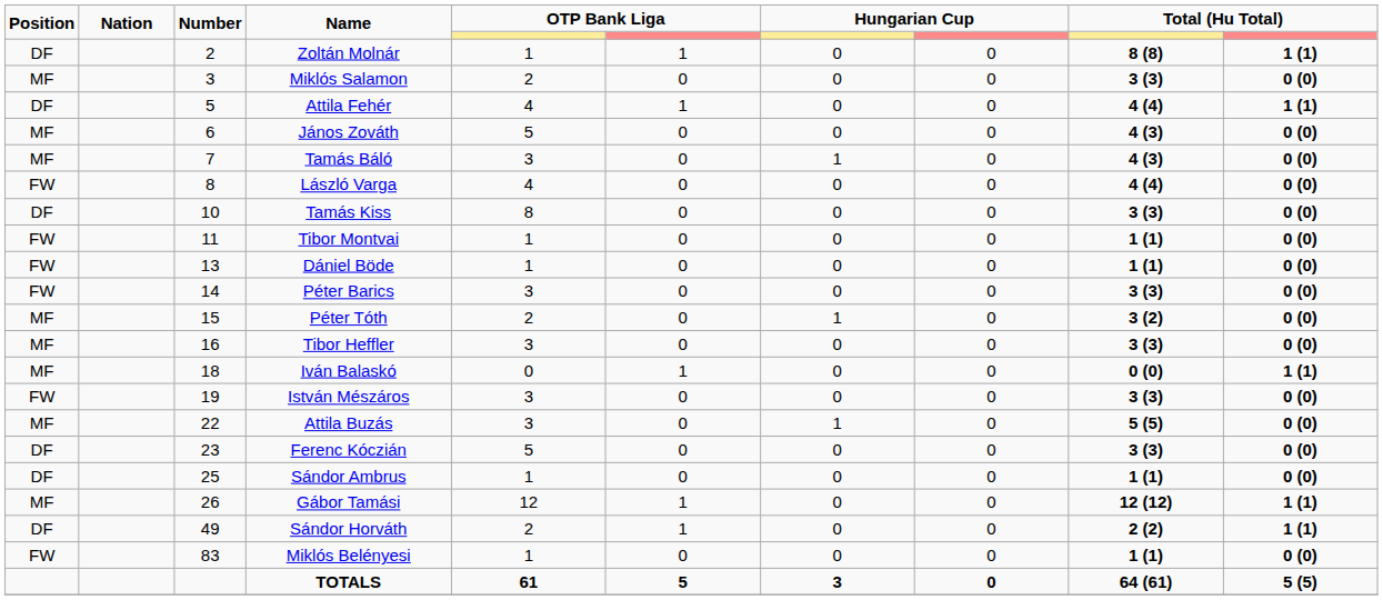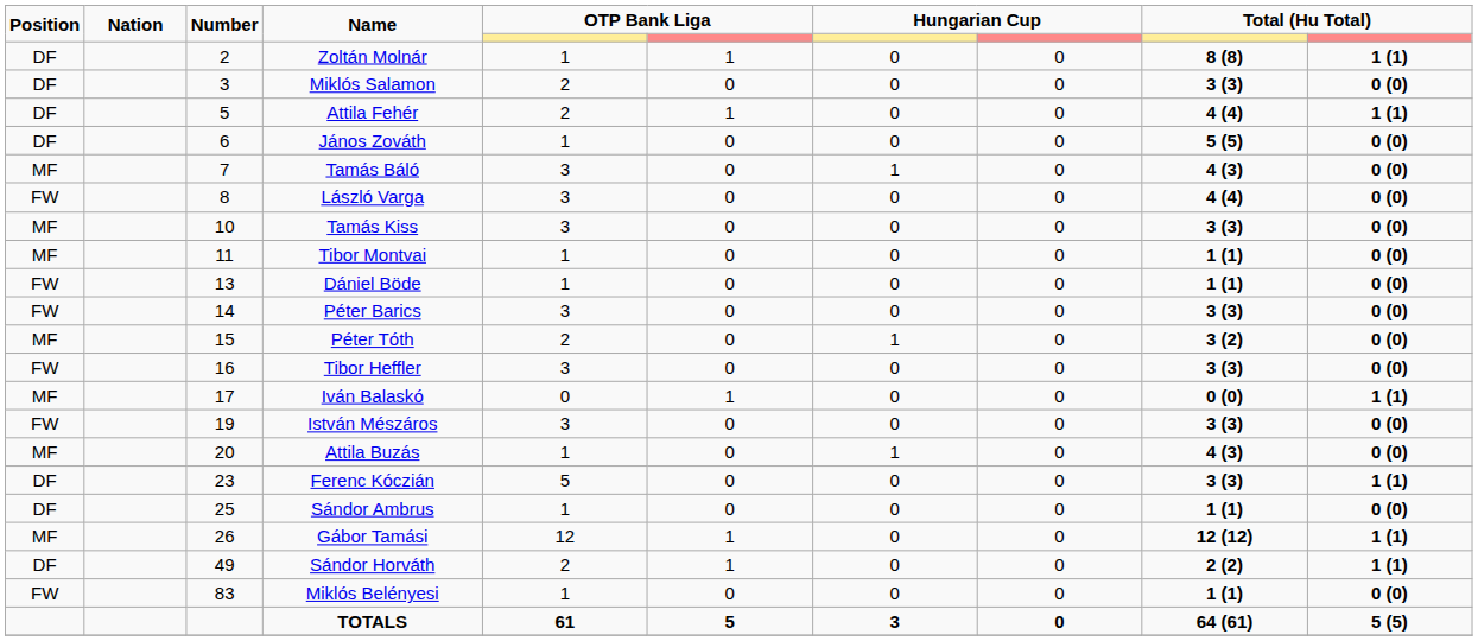Miklós Salamon | Position: MF -> DF
Attila Fehér | column 5: 4 -> 2
János Zováth | Position: MF -> DF
János Zováth | column 5: 5 -> 1
János Zováth | column 9: 4 (3) -> 5 (5)
László Varga | column 5: 4 -> 3
Tamás Kiss | Position: DF -> MF
Tamás Kiss | column 5: 8 -> 3
Tibor Montvai | Position: FW -> MF
Tibor Heffler | Position: MF -> FW
Iván Balaskó | Number: 18 -> 17
Attila Buzás | Number: 22 -> 20
Attila Buzás | column 5: 3 -> 1
Attila Buzás | column 9: 5 (5) -> 4 (3)
Ferenc Kóczián | column 10: 0 (0) -> 1 (1)
